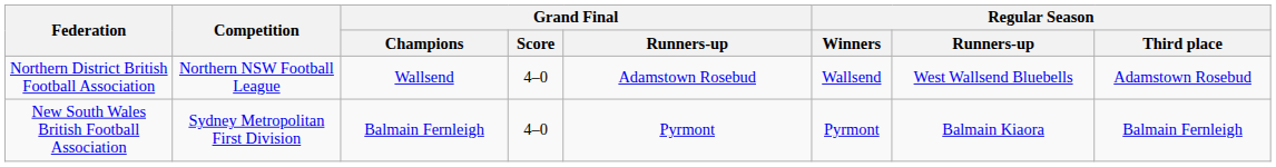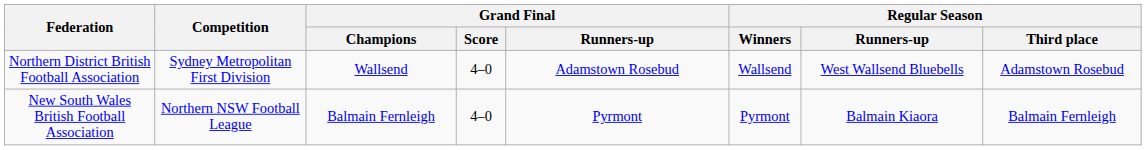Northern District British Football Association | Competition: Northern NSW Football League -> Sydney Metropolitan First Division
New South Wales British Football Association | Competition: Sydney Metropolitan First Division -> Northern NSW Football League
